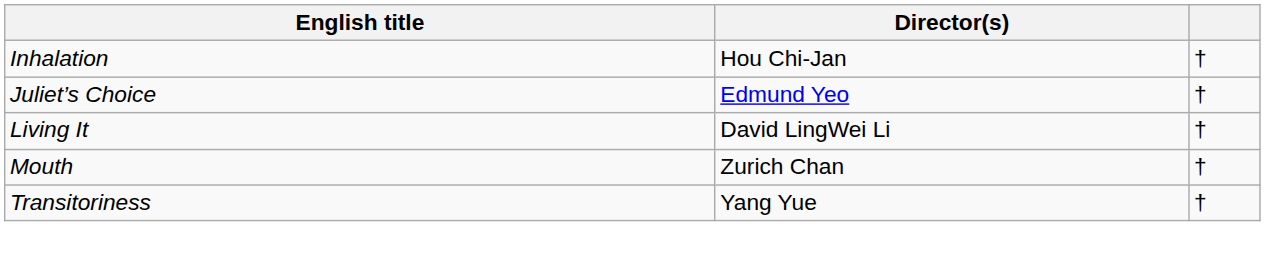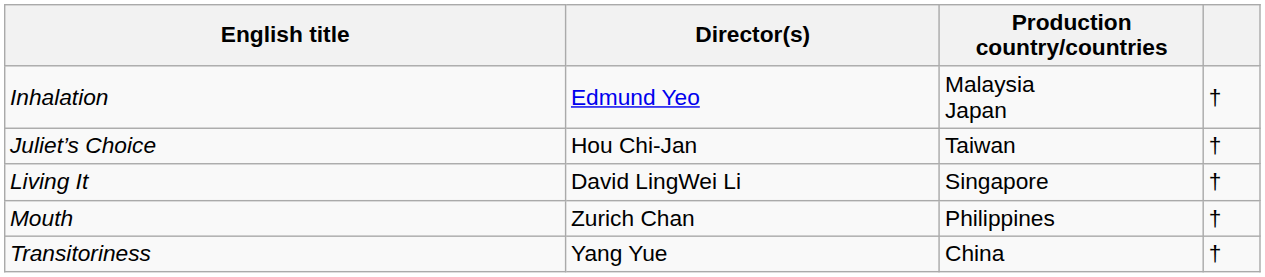+ column: Production country/countries | Malaysia Japan | Taiwan | Singapore | Philippines | China
Inhalation | Director(s): Hou Chi-Jan -> Edmund Yeo
Juliet’s Choice | Director(s): Edmund Yeo -> Hou Chi-Jan
